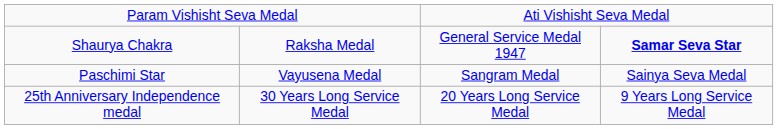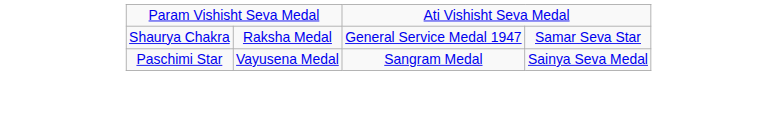Shaurya Chakra | column 4: bold -> normal
- row: 25th Anniversary Independence medal | 30 Years Long Service Medal | 20 Years Long Service Medal | 9 Years Long Service Medal
